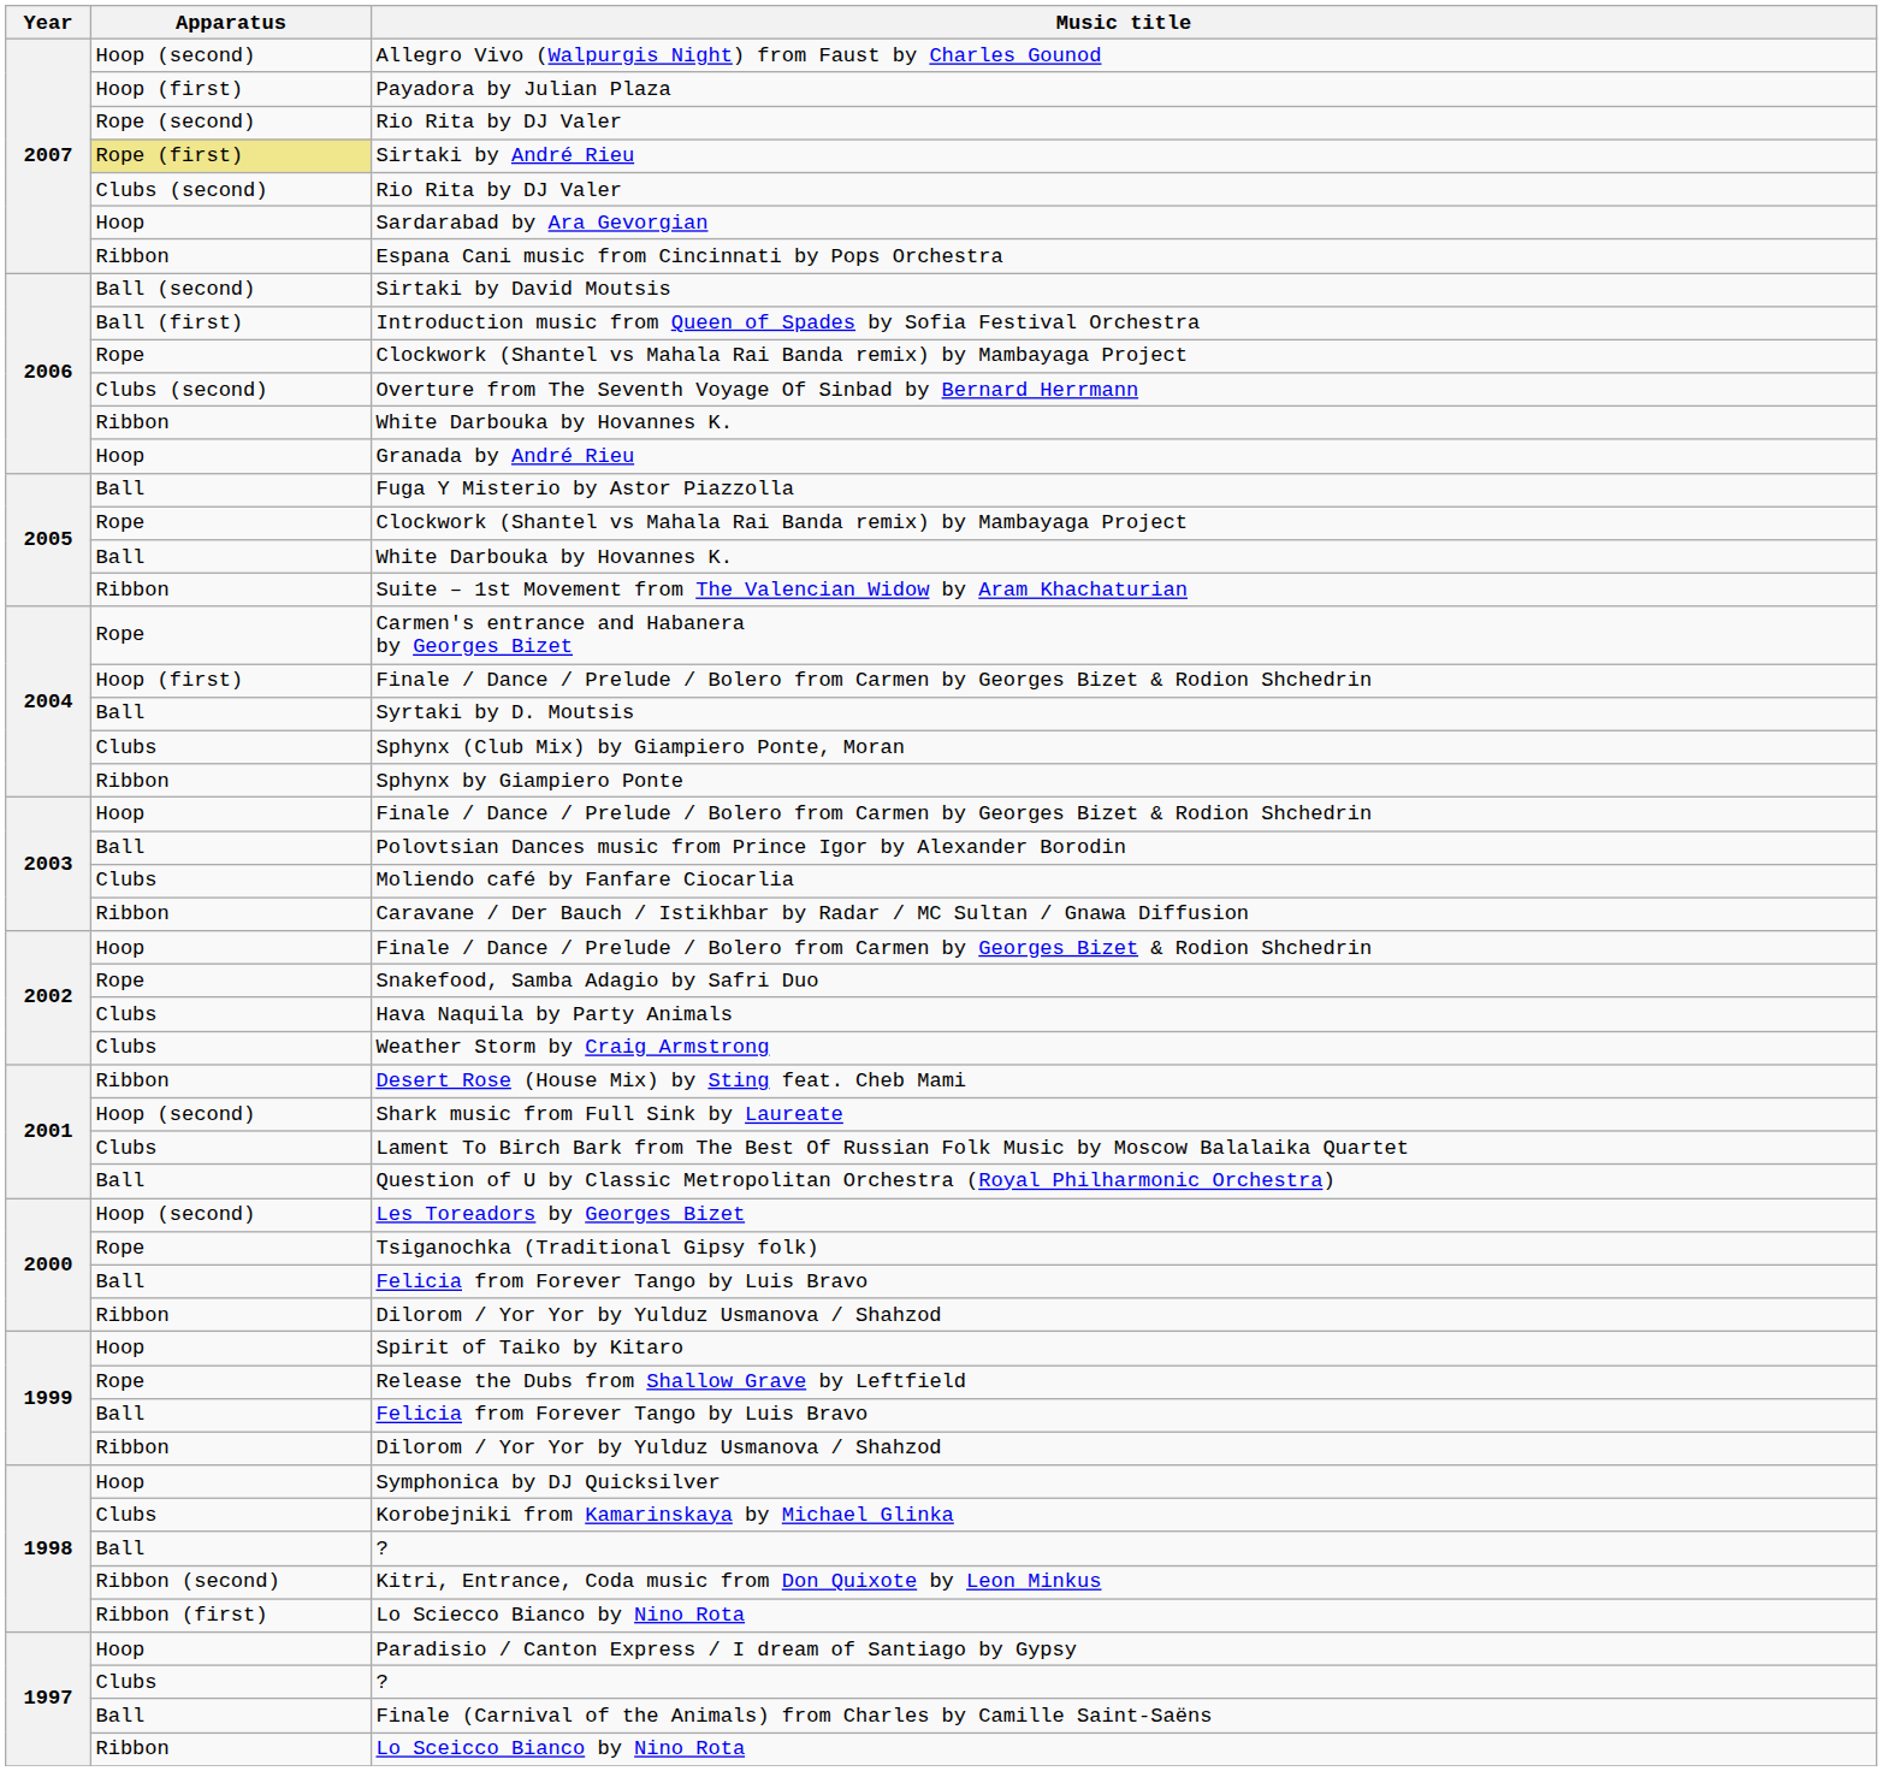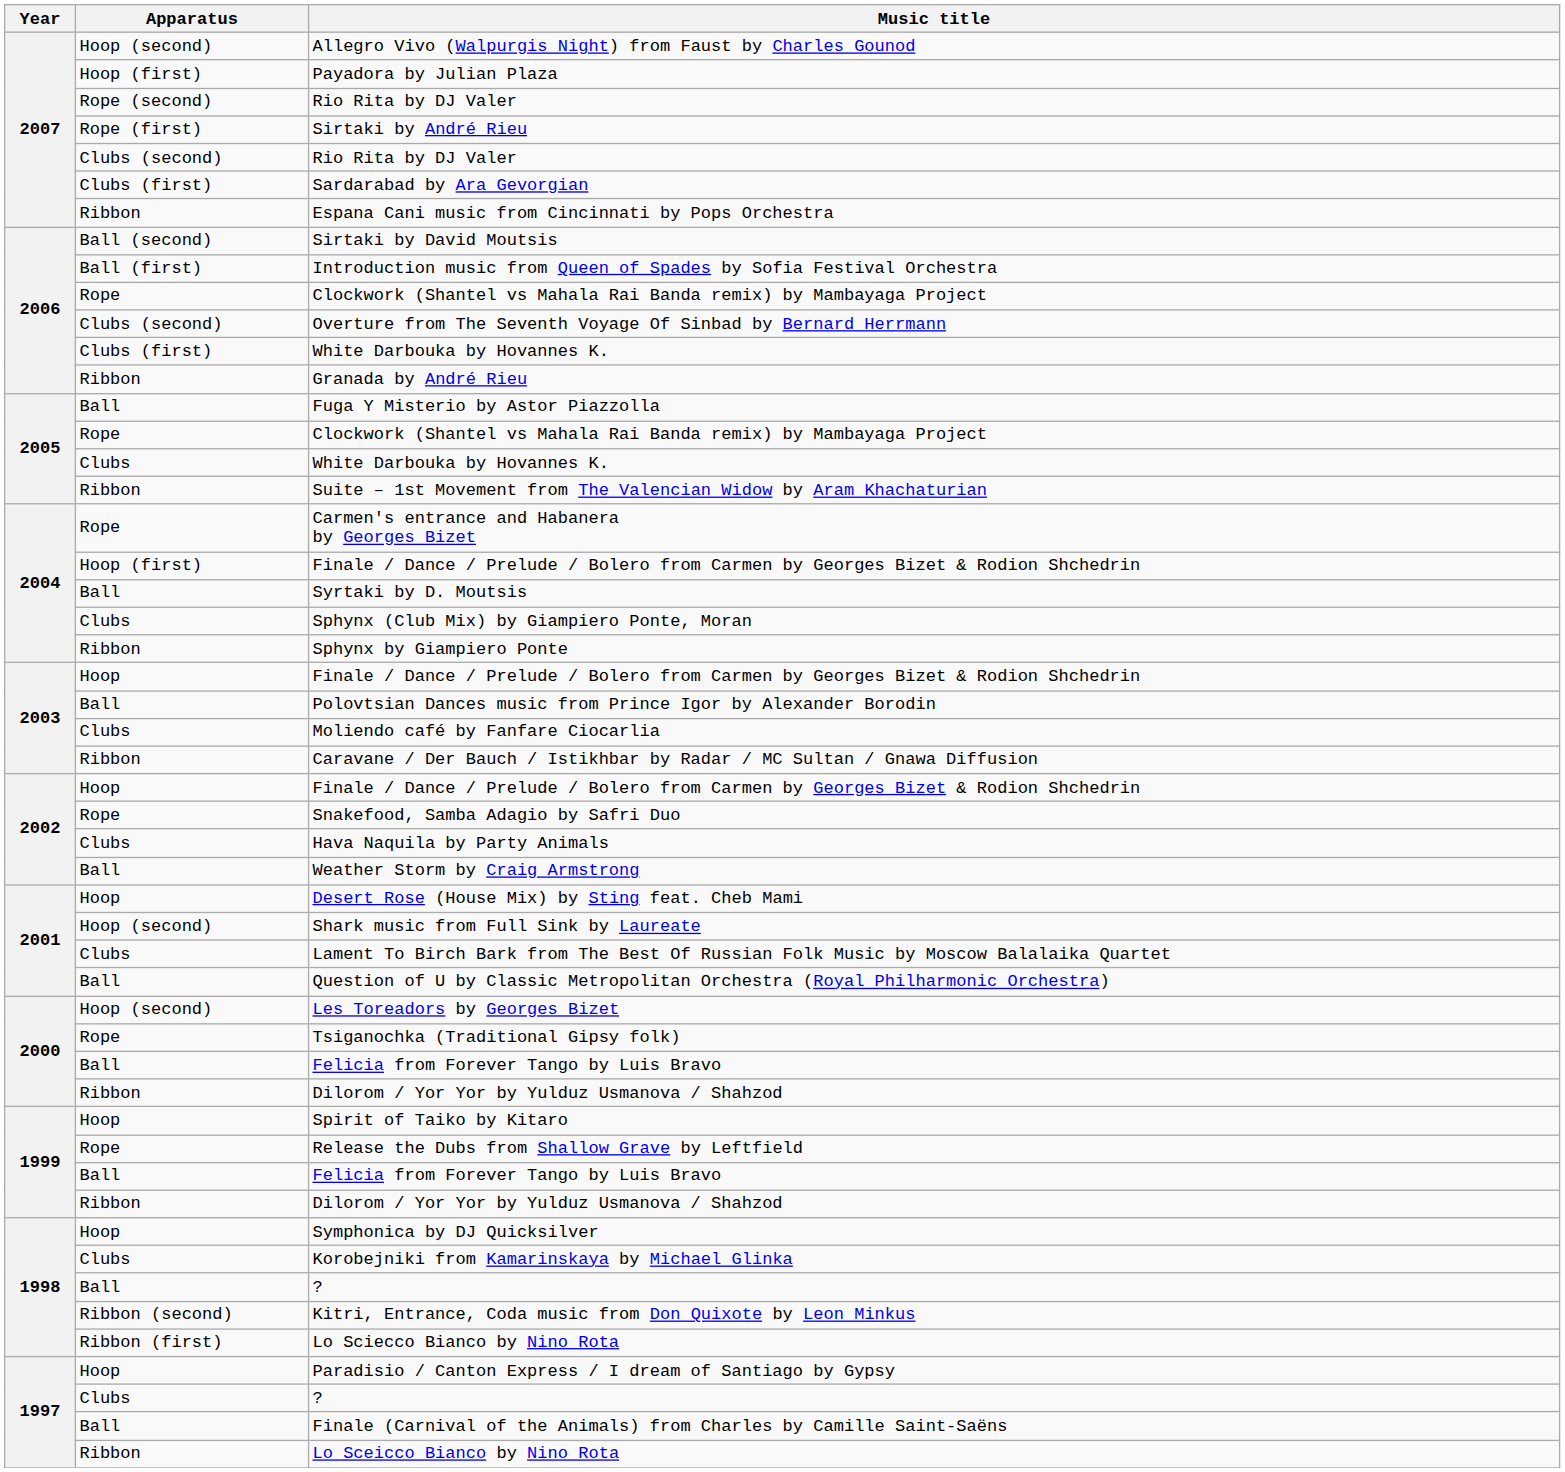Sirtaki by André Rieu | Apparatus: khaki background -> no background
Sardarabad by Ara Gevorgian | Apparatus: Hoop -> Clubs (first)
2006 / White Darbouka by Hovannes K. | Apparatus: Ribbon -> Clubs (first)
Granada by André Rieu | Apparatus: Hoop -> Ribbon
2005 / White Darbouka by Hovannes K. | Apparatus: Ball -> Clubs
Weather Storm by Craig Armstrong | Apparatus: Clubs -> Ball
Desert Rose (House Mix) by Sting feat. Cheb Mami | Apparatus: Ribbon -> Hoop
